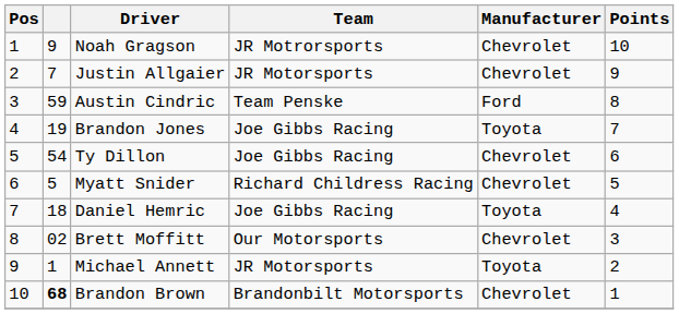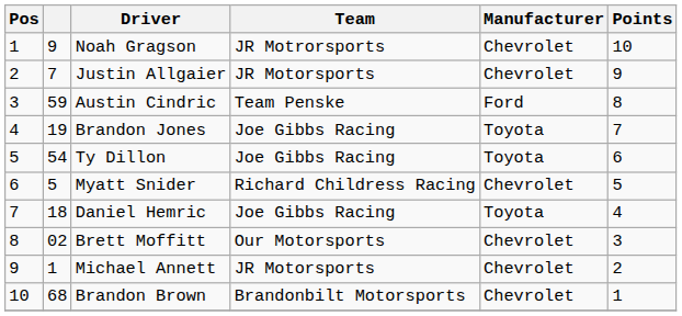Ty Dillon | Manufacturer: Chevrolet -> Toyota
Michael Annett | Manufacturer: Toyota -> Chevrolet
Brandon Brown | column 2: bold -> normal
